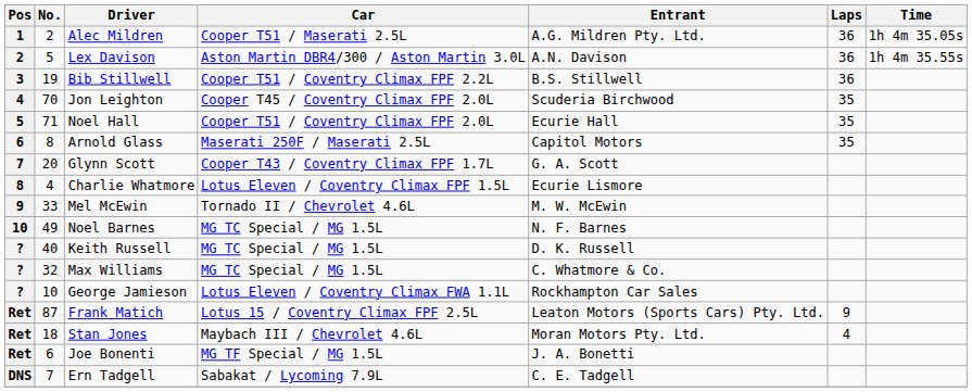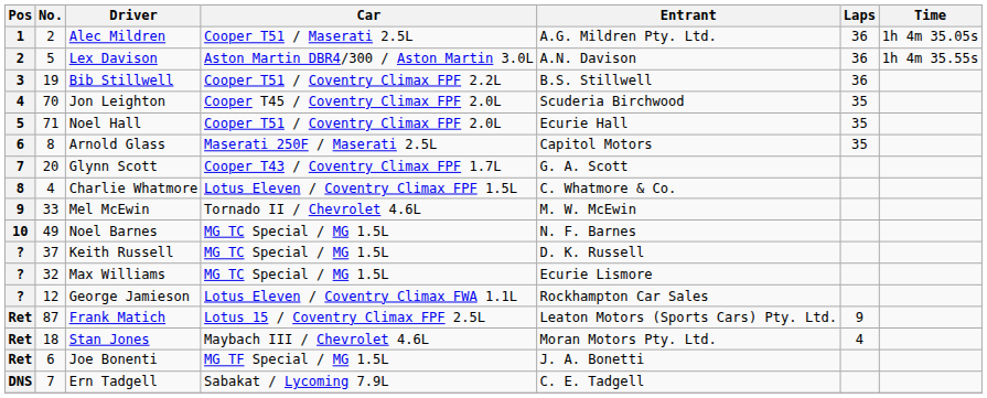Charlie Whatmore | Entrant: Ecurie Lismore -> C. Whatmore & Co.
Keith Russell | No.: 40 -> 37
Max Williams | Entrant: C. Whatmore & Co. -> Ecurie Lismore
George Jamieson | No.: 10 -> 12
